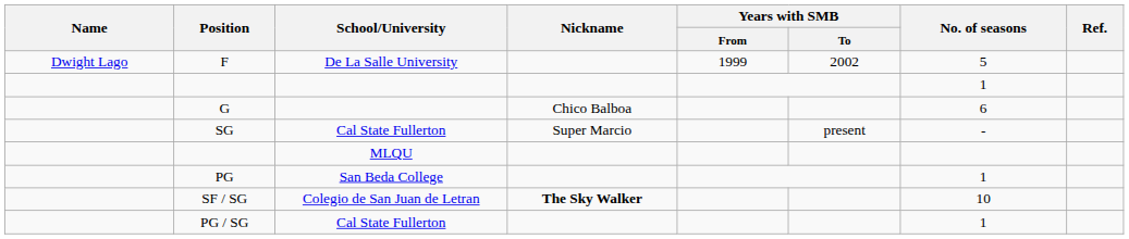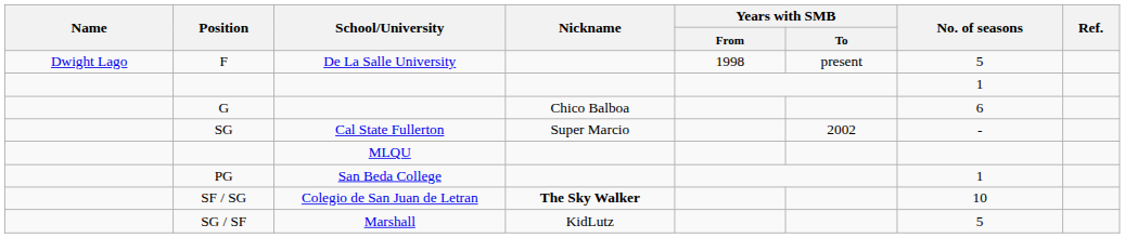F | Years with SMB / From: 1999 -> 1998
F | Years with SMB / To: 2002 -> present
SG | Years with SMB / To: present -> 2002
- row: PG / SG | Cal State Fullerton | 1
+ row: SG / SF | Marshall | KidLutz | 5
